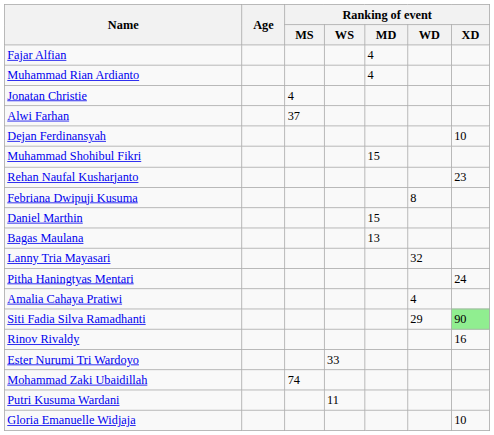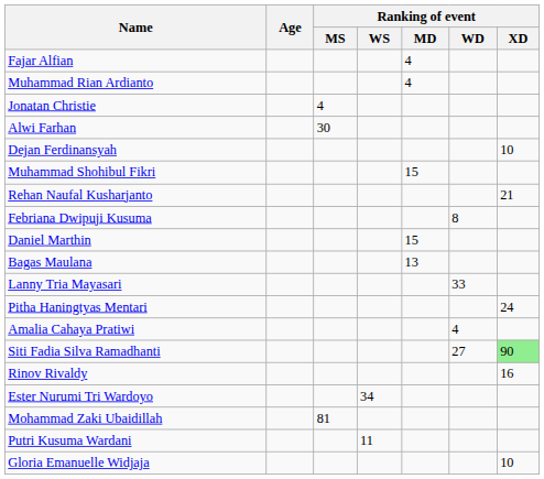Alwi Farhan | Ranking of event / MS: 37 -> 30
Rehan Naufal Kusharjanto | Ranking of event / XD: 23 -> 21
Lanny Tria Mayasari | Ranking of event / WD: 32 -> 33
Siti Fadia Silva Ramadhanti | Ranking of event / WD: 29 -> 27
Ester Nurumi Tri Wardoyo | Ranking of event / WS: 33 -> 34
Mohammad Zaki Ubaidillah | Ranking of event / MS: 74 -> 81
